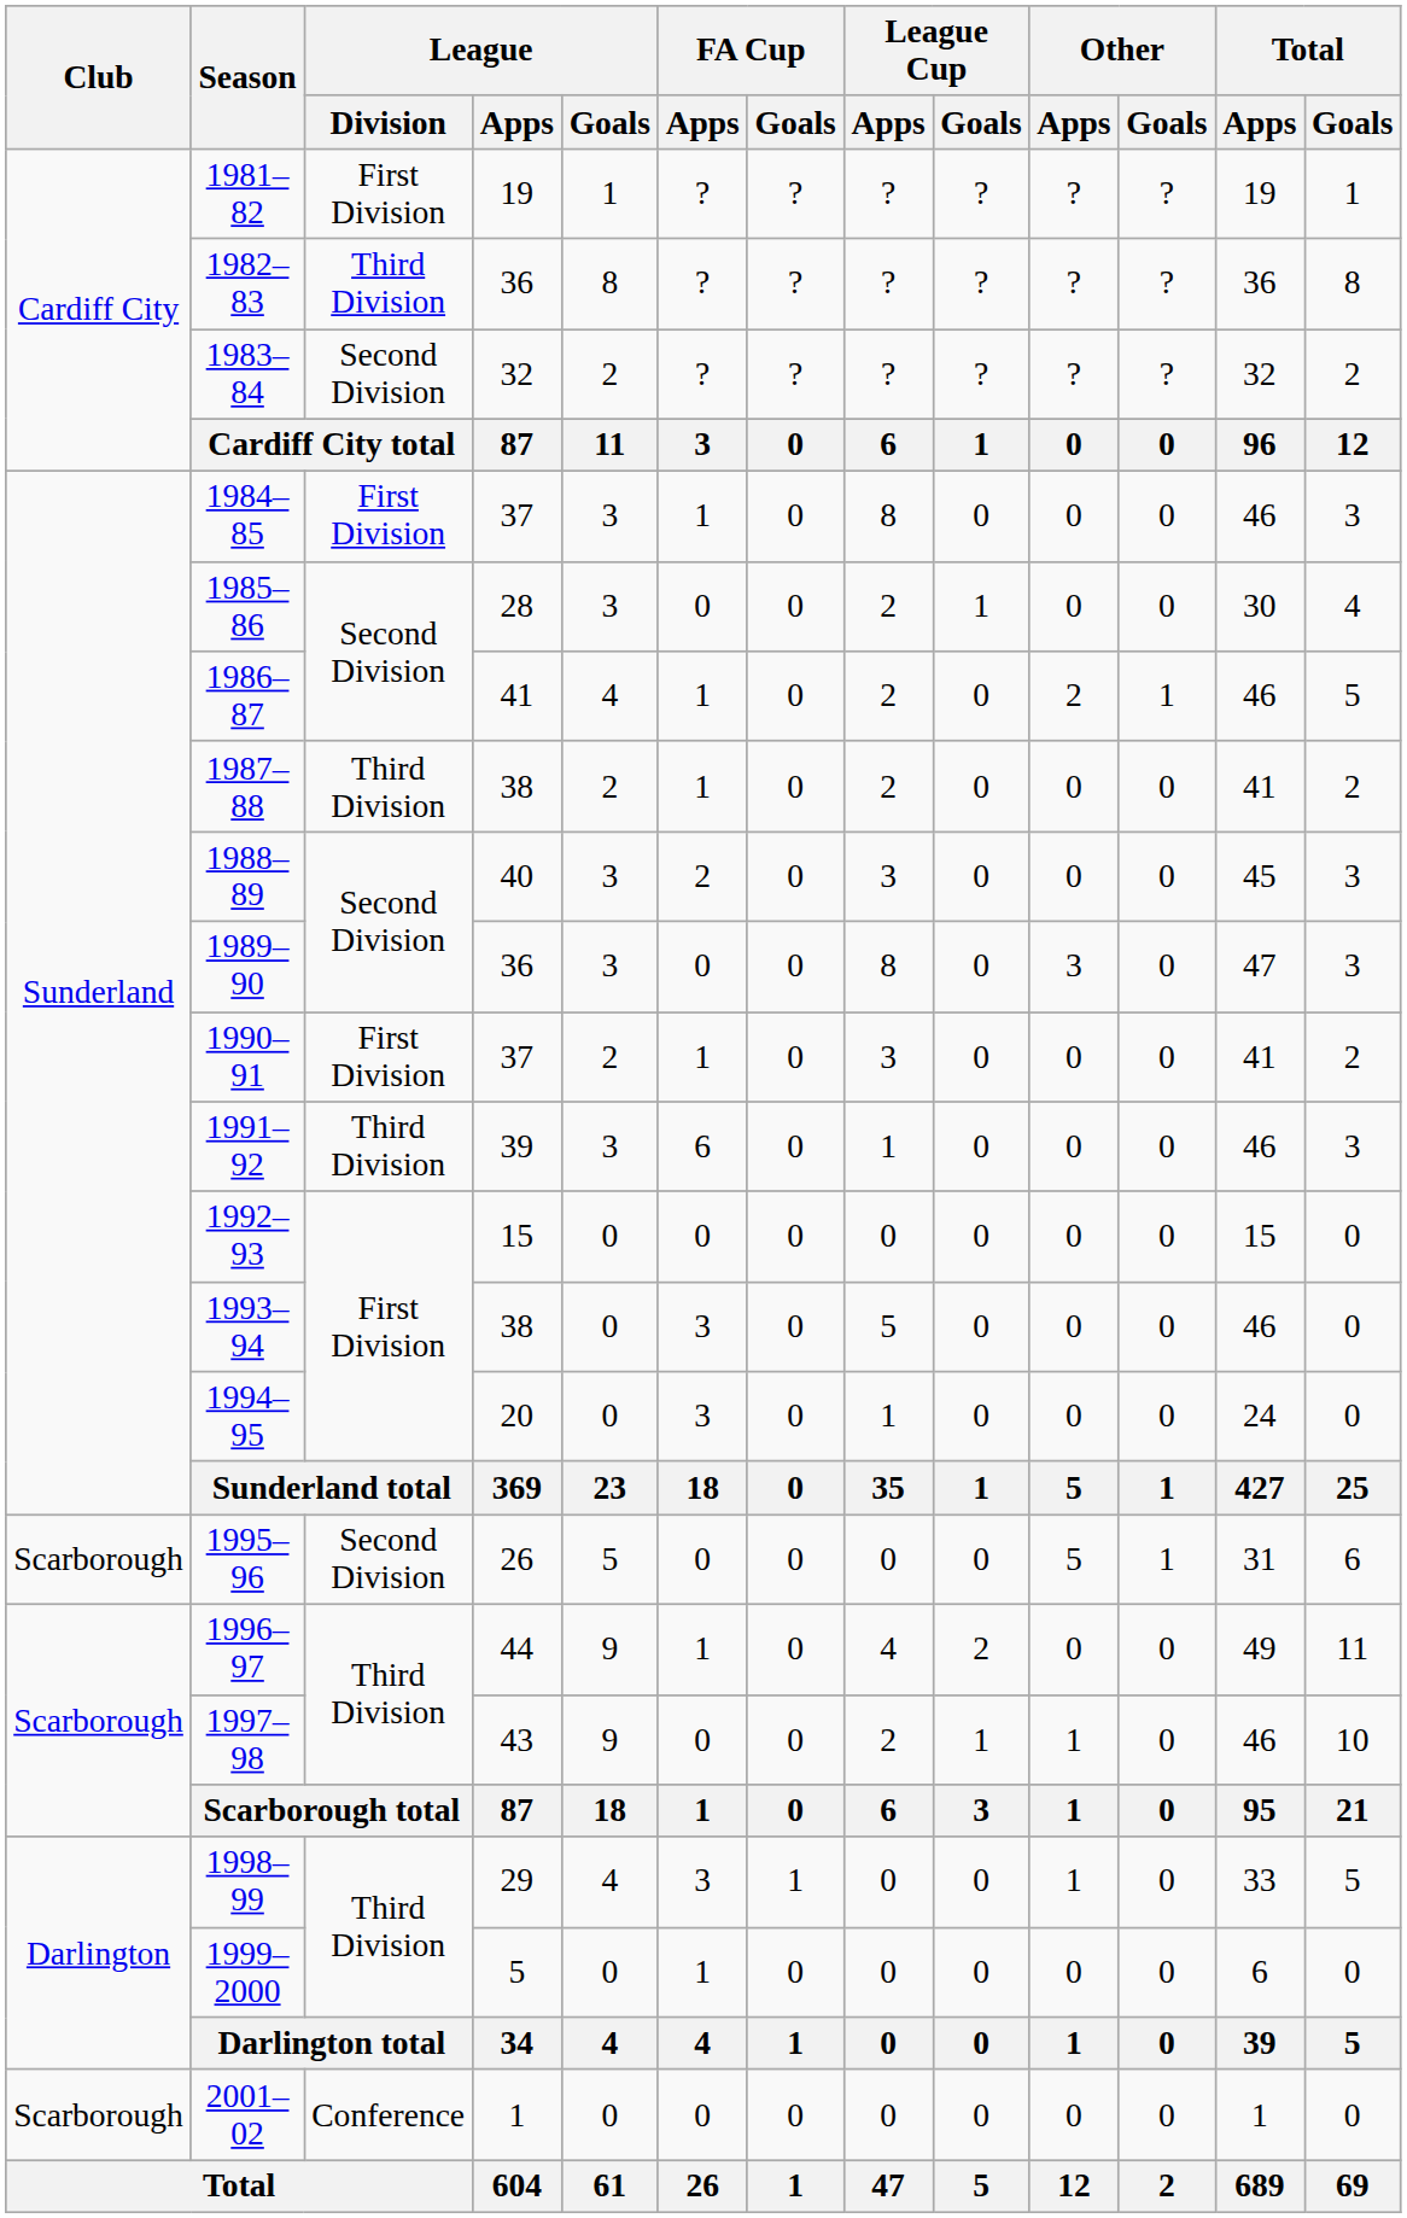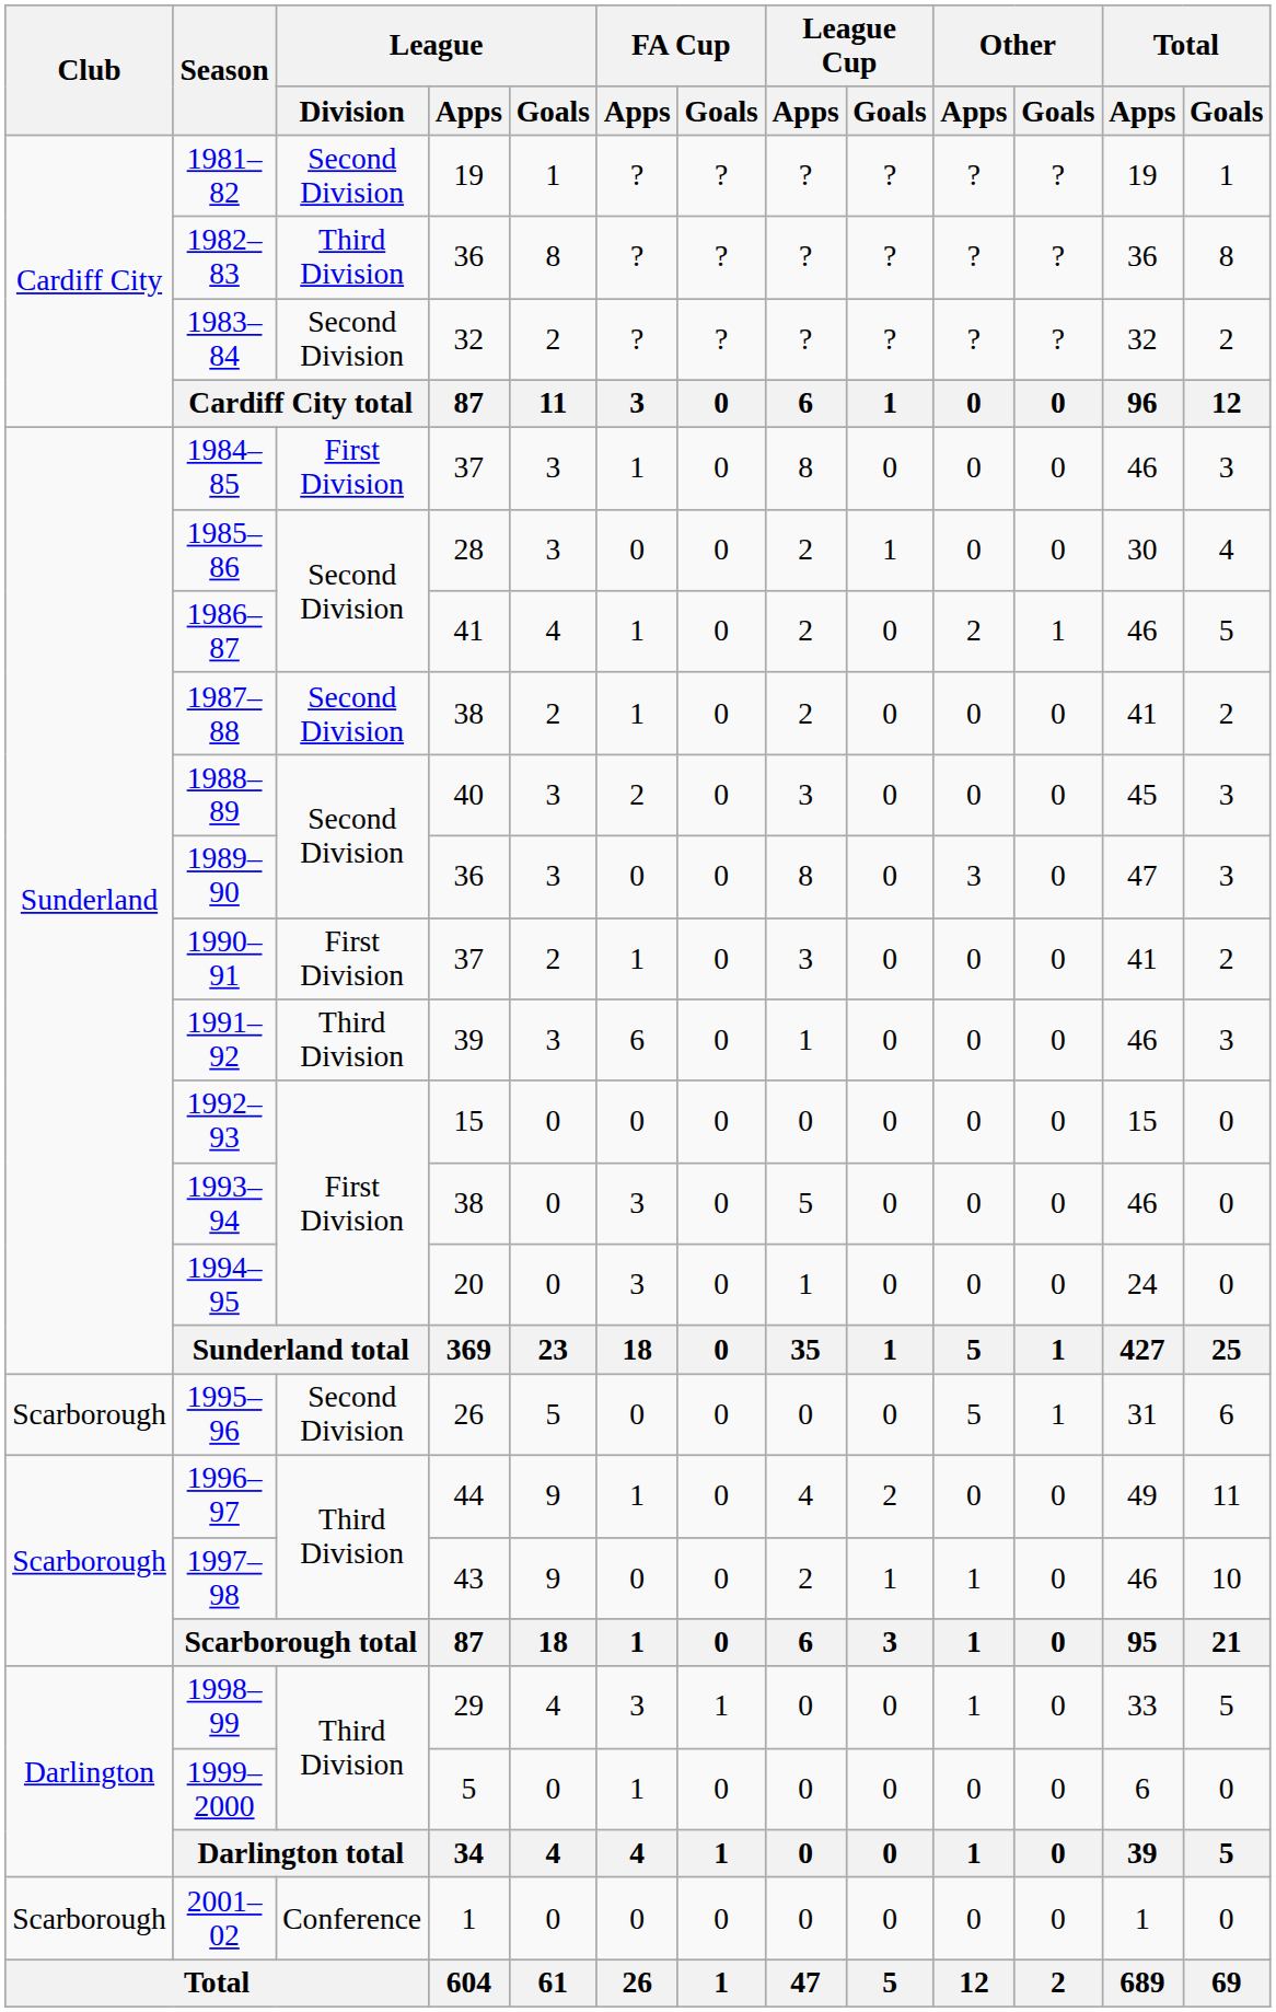1981–82 | League / Division: First Division -> Second Division
1987–88 | League / Division: Third Division -> Second Division
